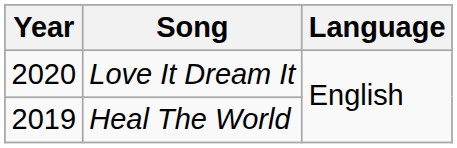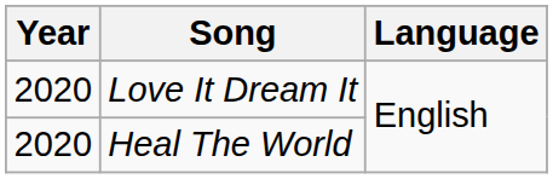Heal The World | Year: 2019 -> 2020
